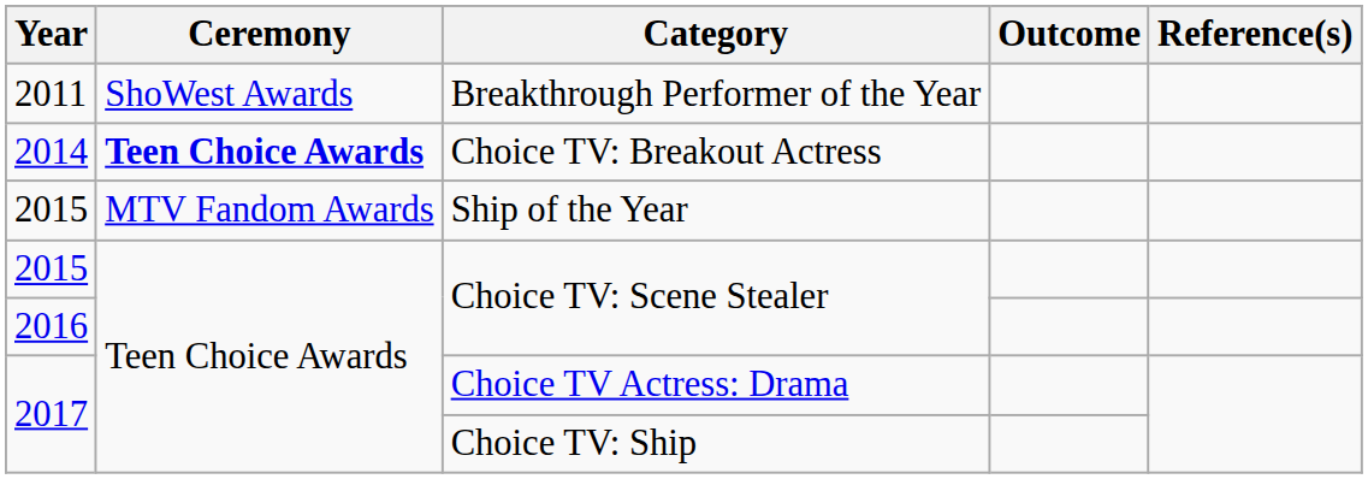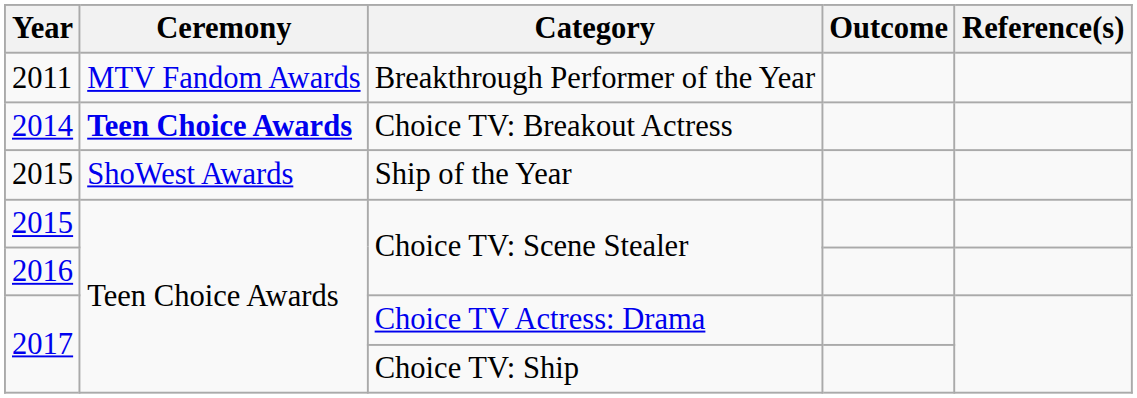Breakthrough Performer of the Year | Ceremony: ShoWest Awards -> MTV Fandom Awards
Ship of the Year | Ceremony: MTV Fandom Awards -> ShoWest Awards
